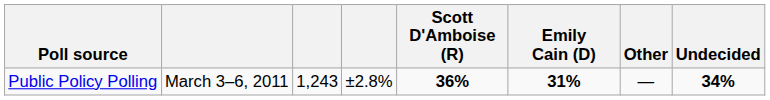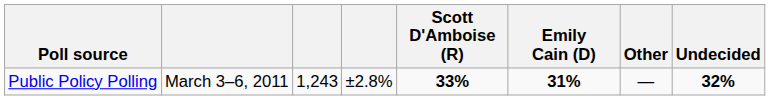Public Policy Polling | Scott D'Amboise (R): 36% -> 33%
Public Policy Polling | Undecided: 34% -> 32%
